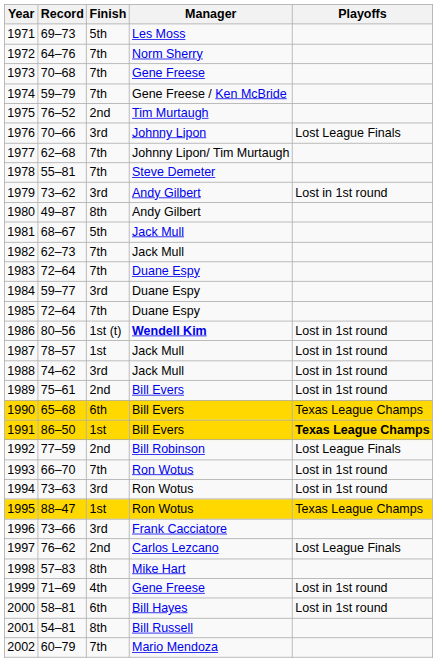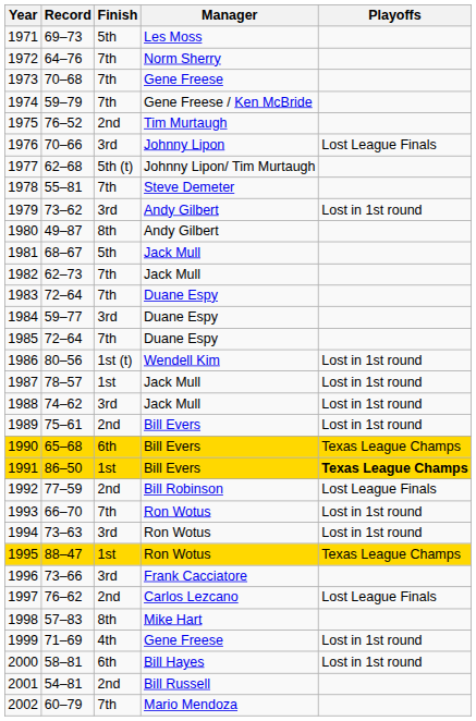1977 | Finish: 7th -> 5th (t)
1986 | Manager: bold -> normal
2001 | Finish: 8th -> 2nd
